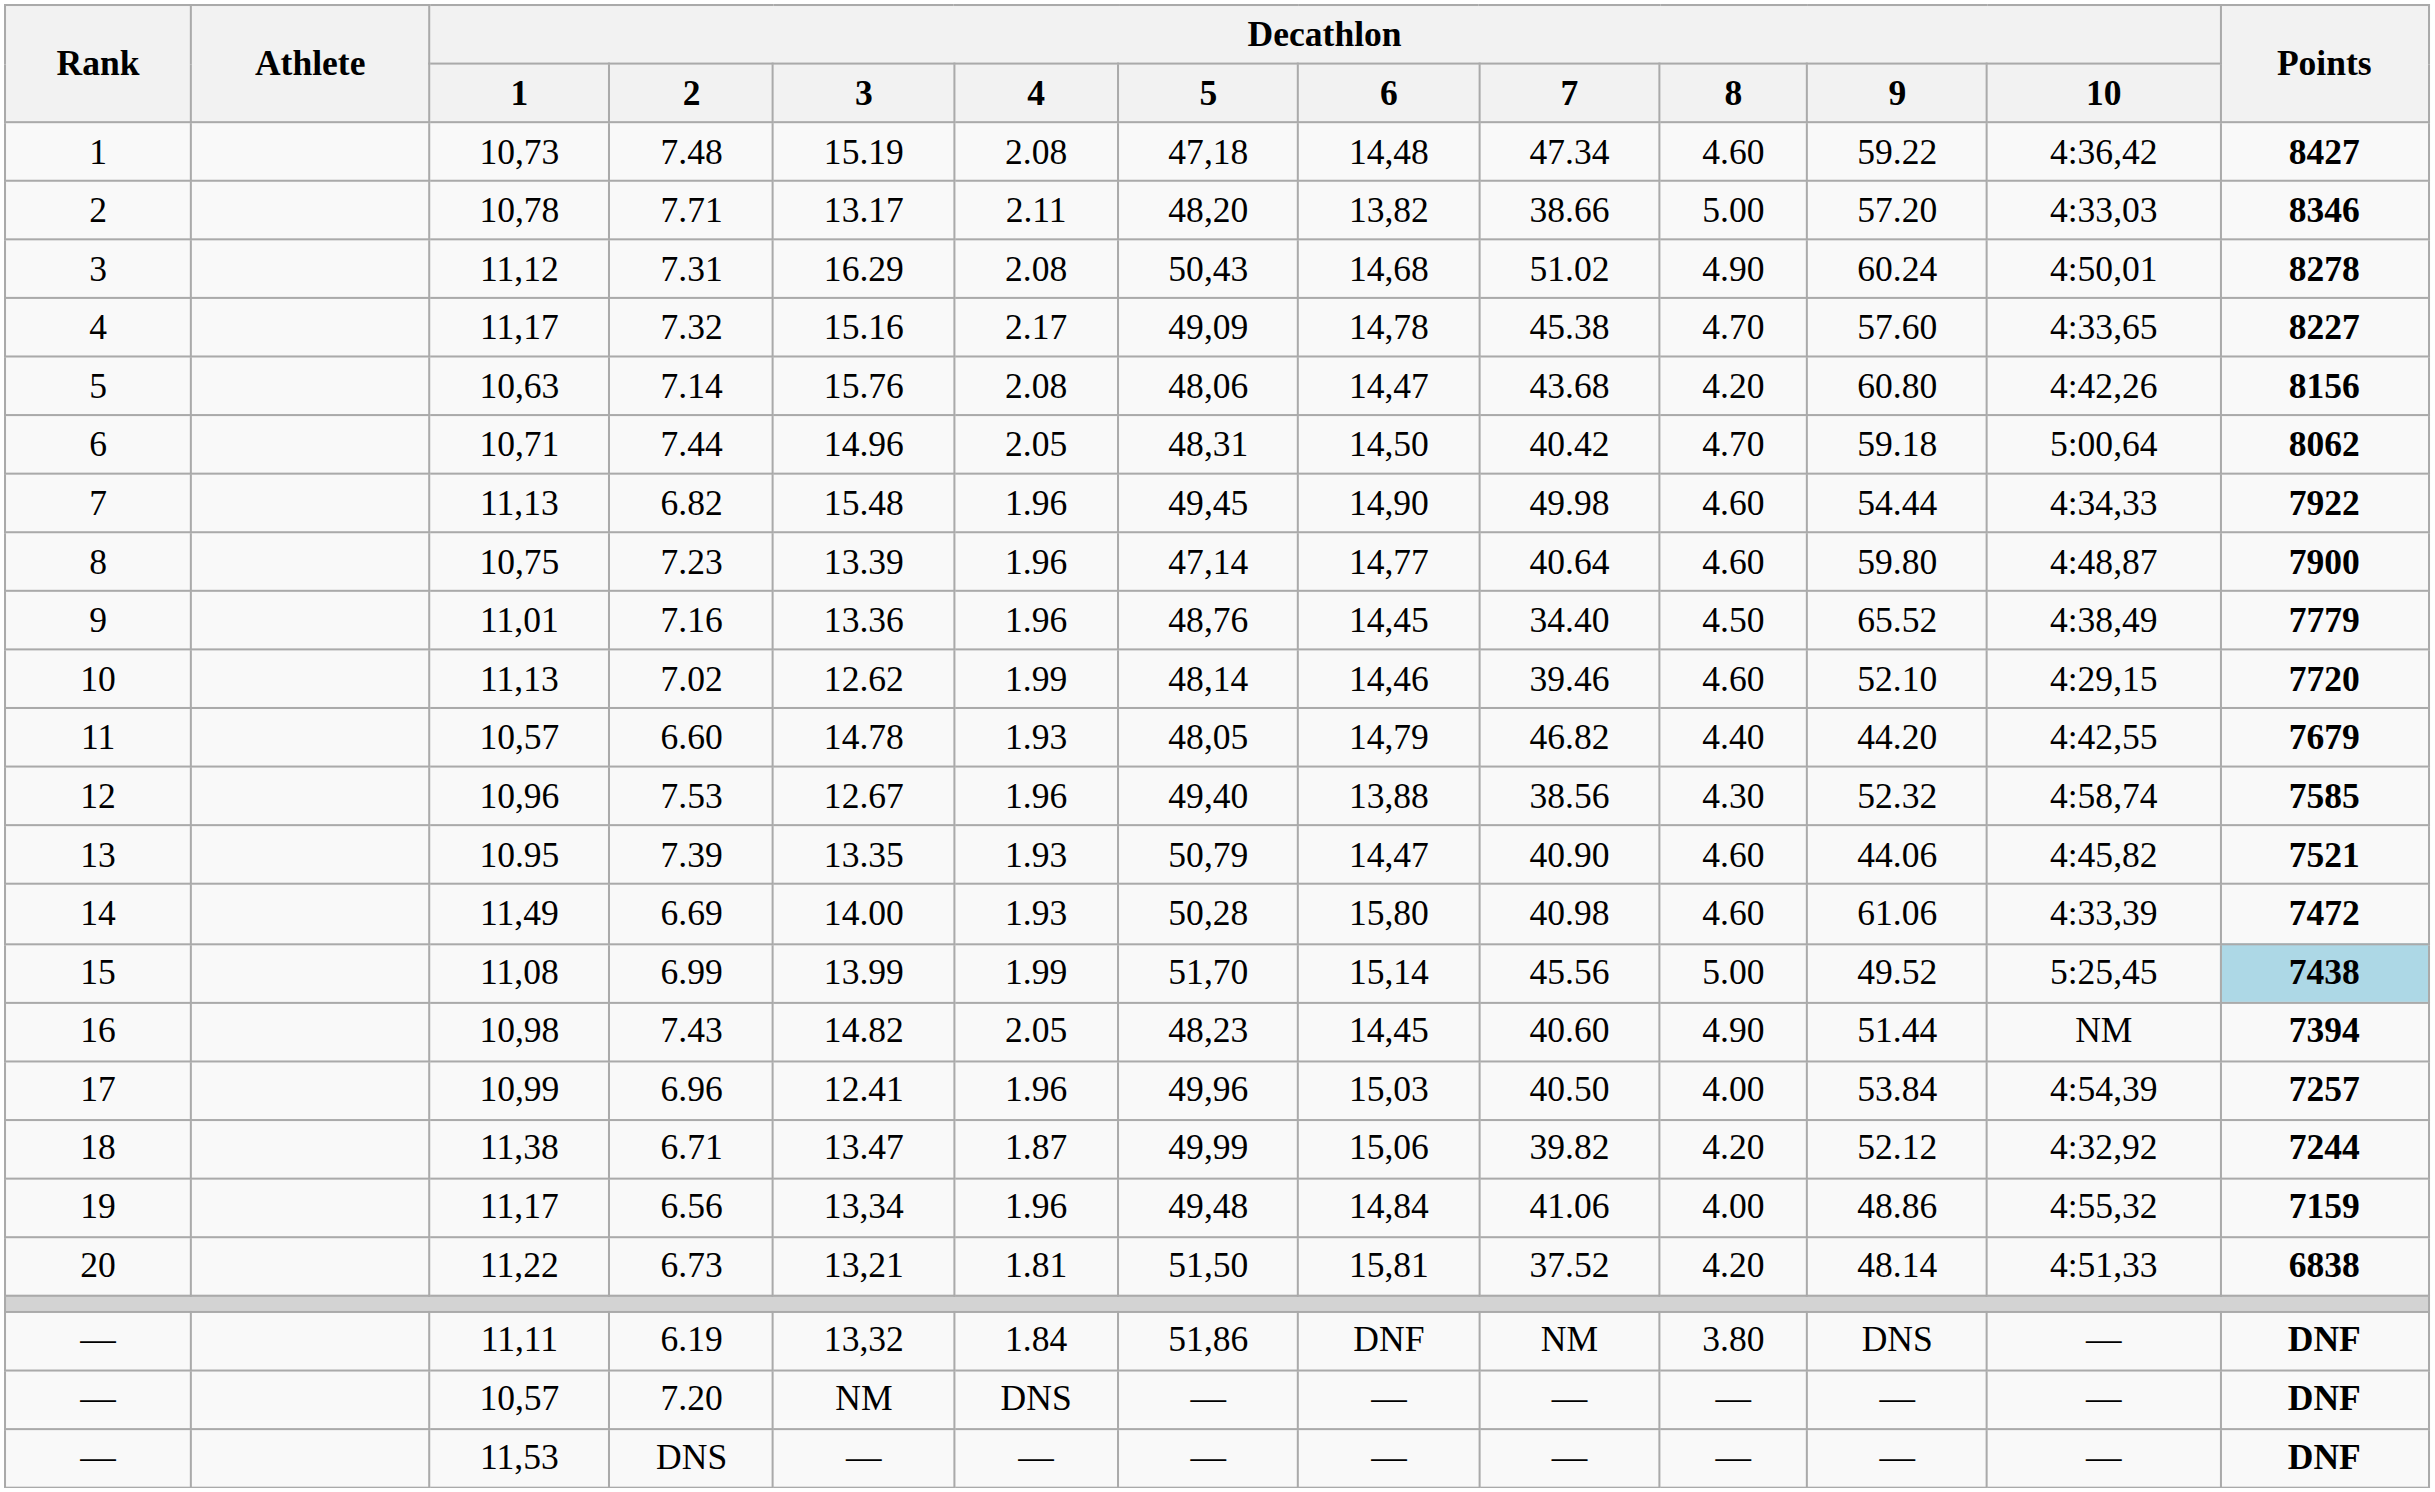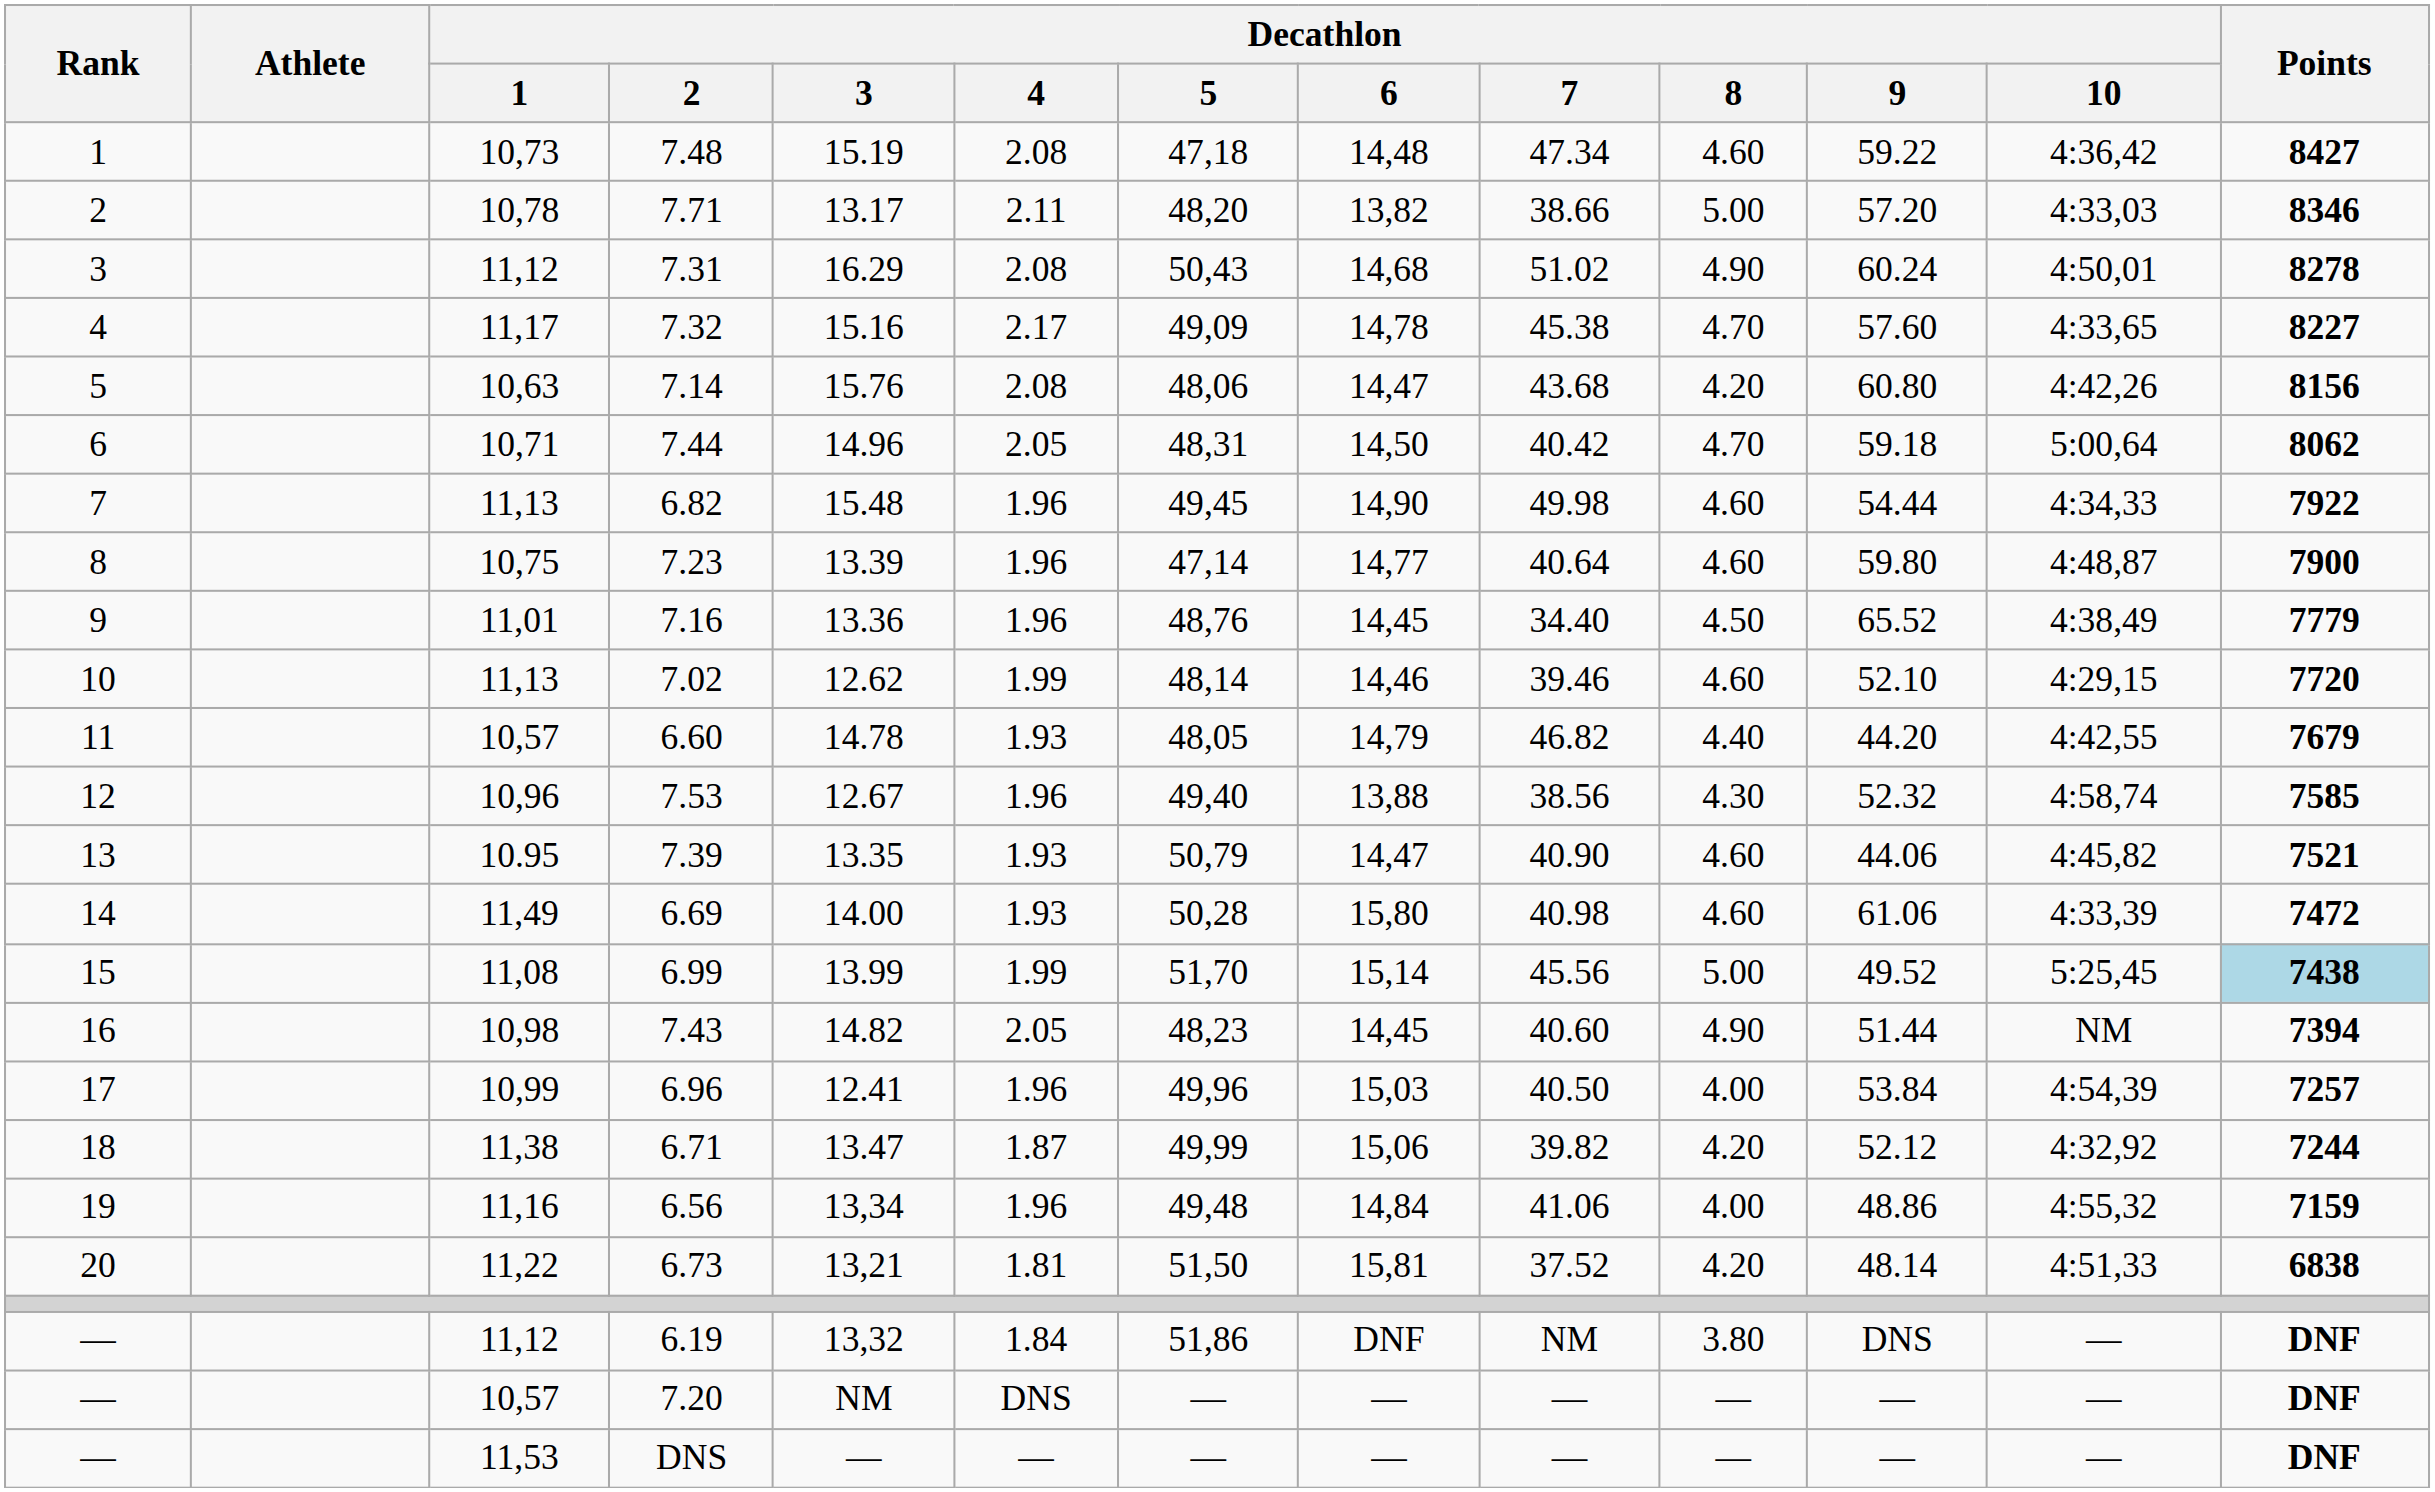6.56 | Decathlon / 1: 11,17 -> 11,16
6.19 | Decathlon / 1: 11,11 -> 11,12
